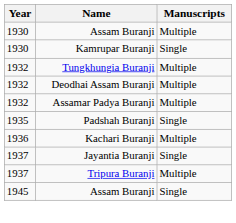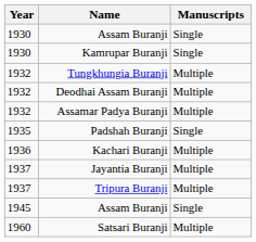1930 / Assam Buranji | Manuscripts: Multiple -> Single
Jayantia Buranji | Manuscripts: Single -> Multiple
+ row: 1960 | Satsari Buranji | Multiple
